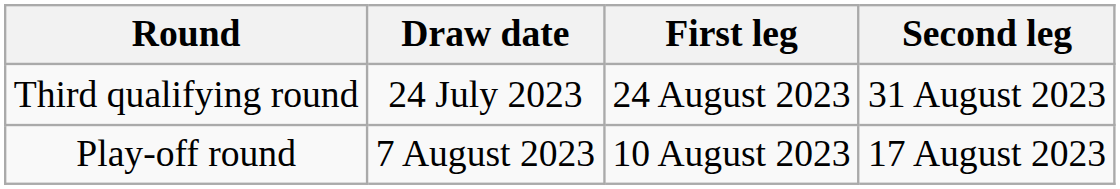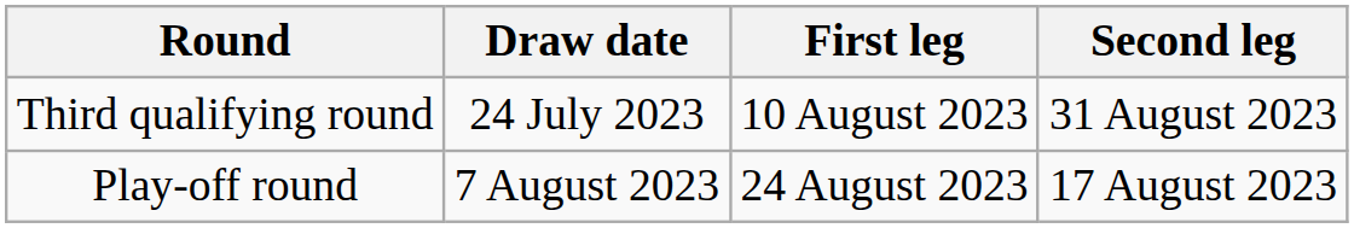Third qualifying round | First leg: 24 August 2023 -> 10 August 2023
Play-off round | First leg: 10 August 2023 -> 24 August 2023
